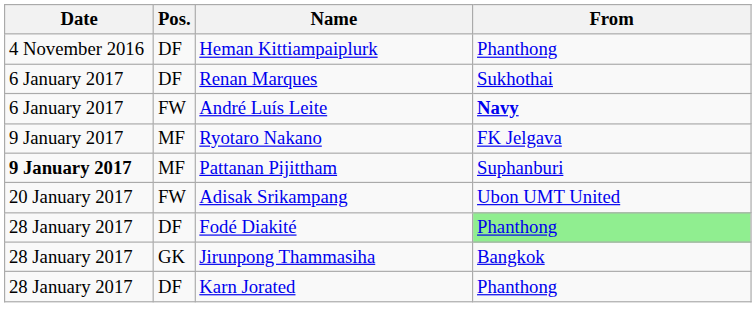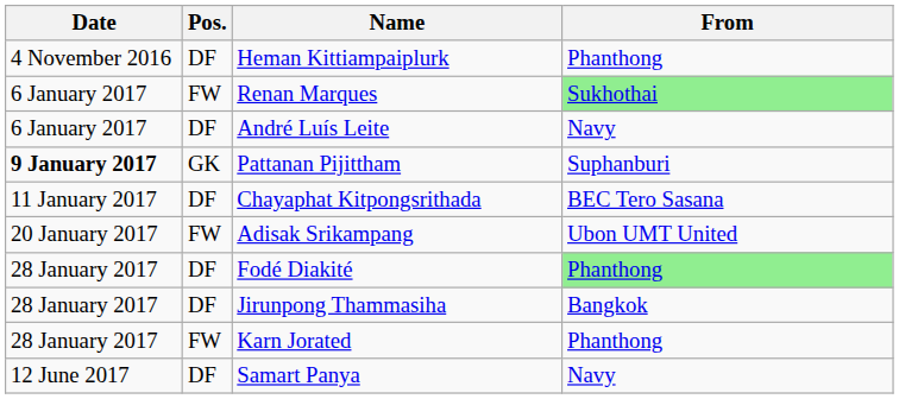Renan Marques | Pos.: DF -> FW
Renan Marques | From: no background -> lightgreen background
André Luís Leite | Pos.: FW -> DF
André Luís Leite | From: bold -> normal
- row: 9 January 2017 | MF | Ryotaro Nakano | FK Jelgava
Pattanan Pijittham | Pos.: MF -> GK
+ row: 11 January 2017 | DF | Chayaphat Kitpongsrithada | BEC Tero Sasana
Jirunpong Thammasiha | Pos.: GK -> DF
Karn Jorated | Pos.: DF -> FW
+ row: 12 June 2017 | DF | Samart Panya | Navy
